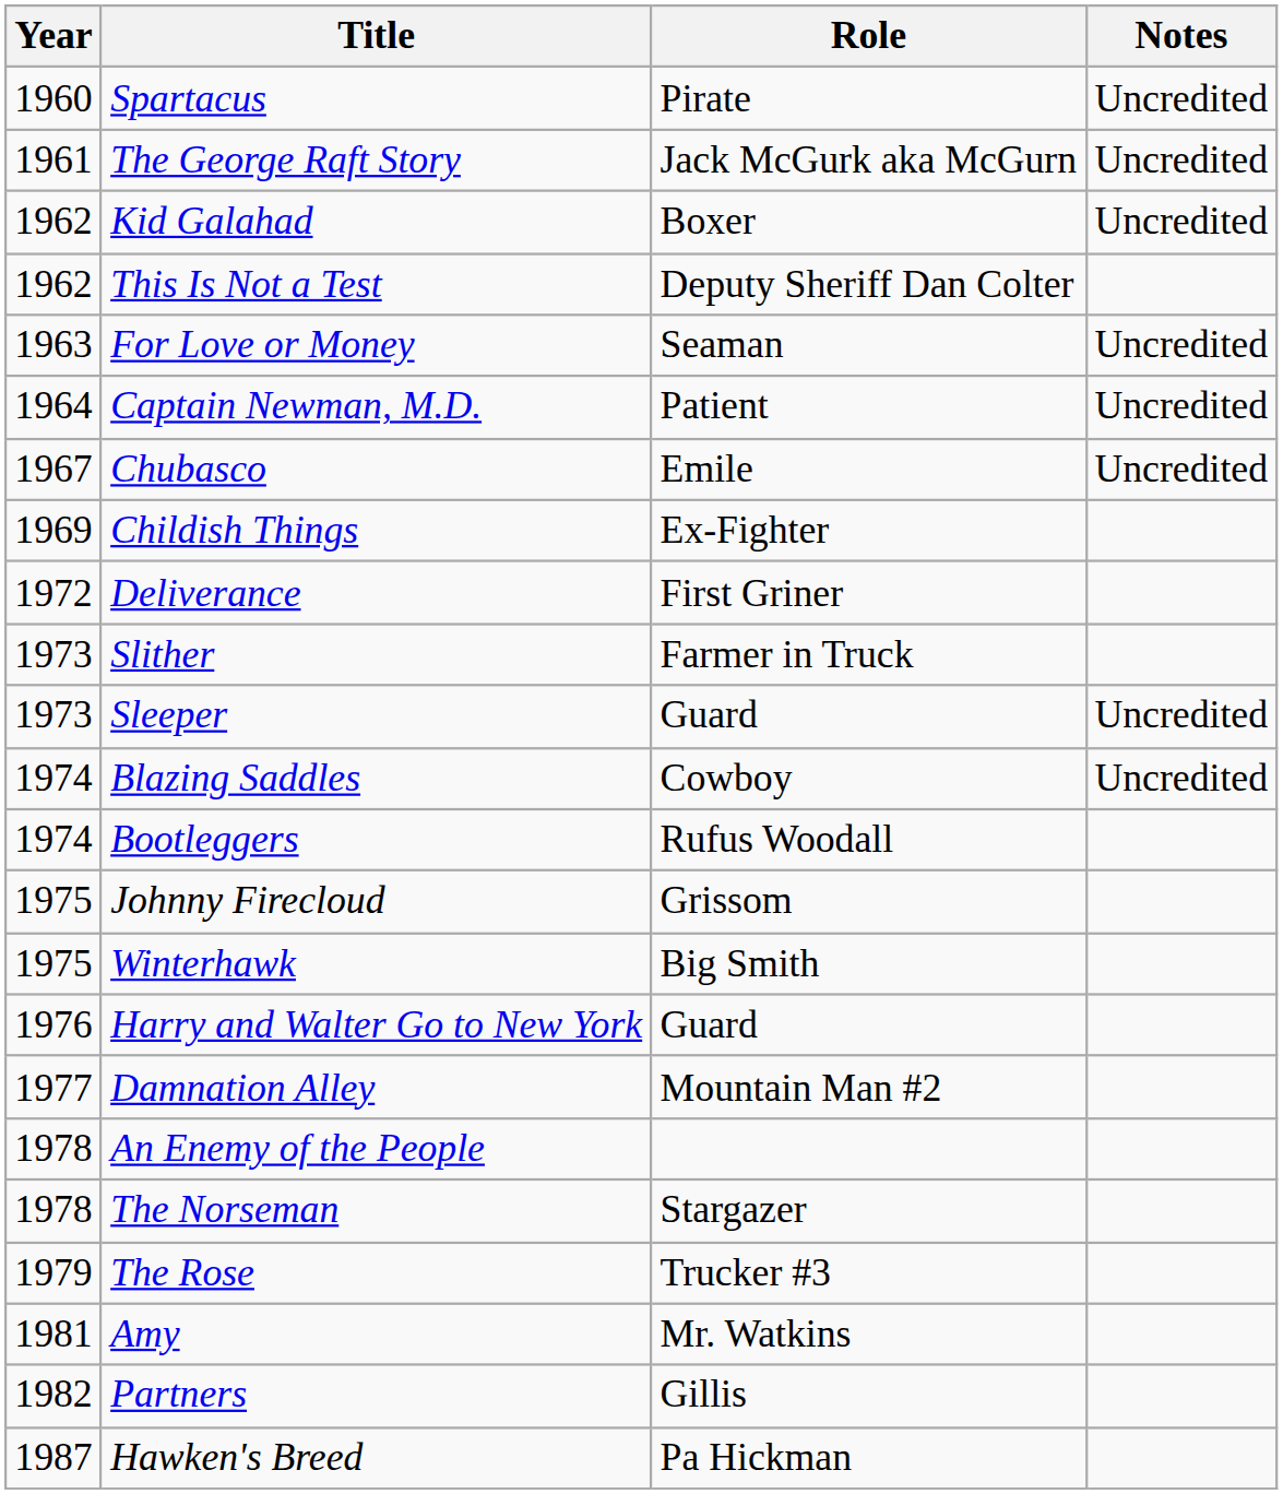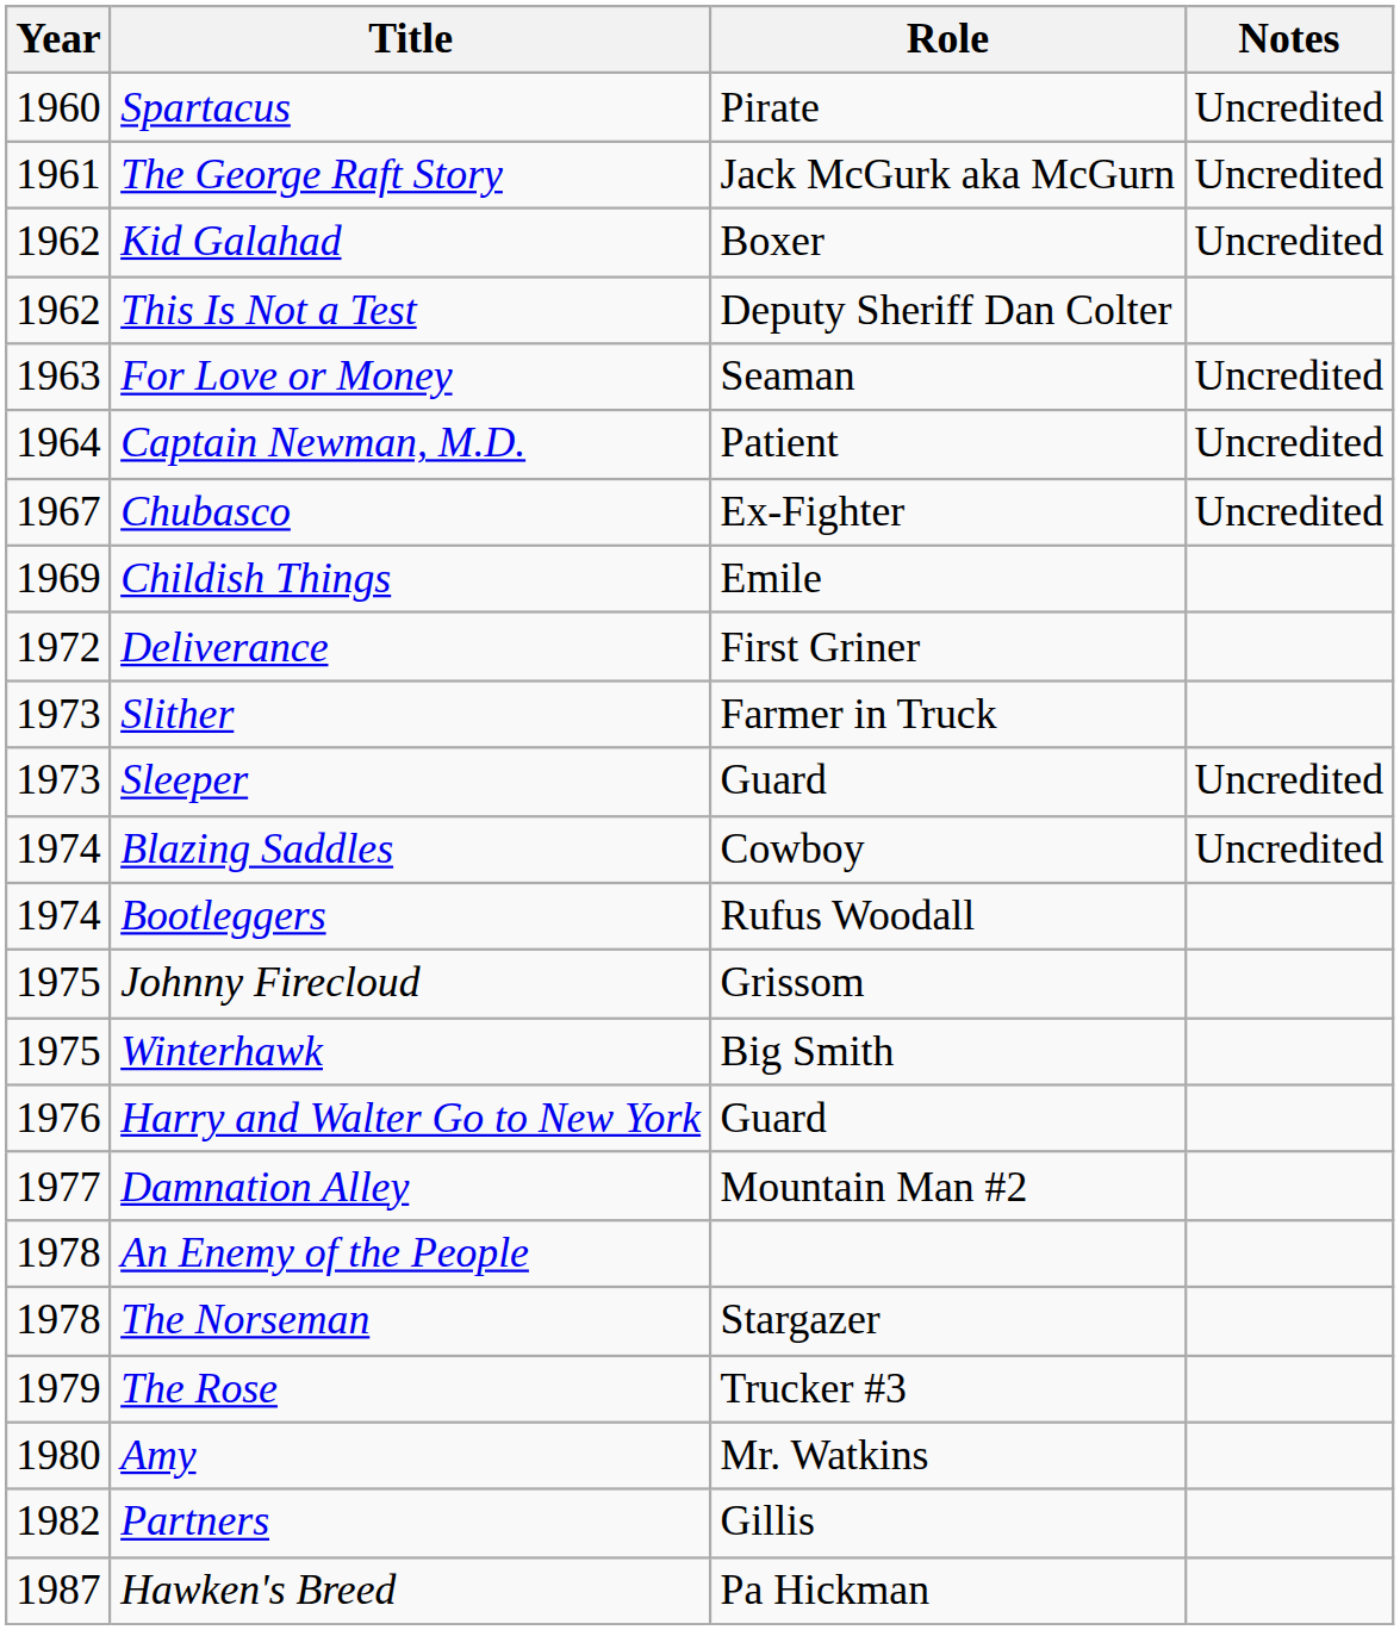Chubasco | Role: Emile -> Ex-Fighter
Childish Things | Role: Ex-Fighter -> Emile
Amy | Year: 1981 -> 1980
